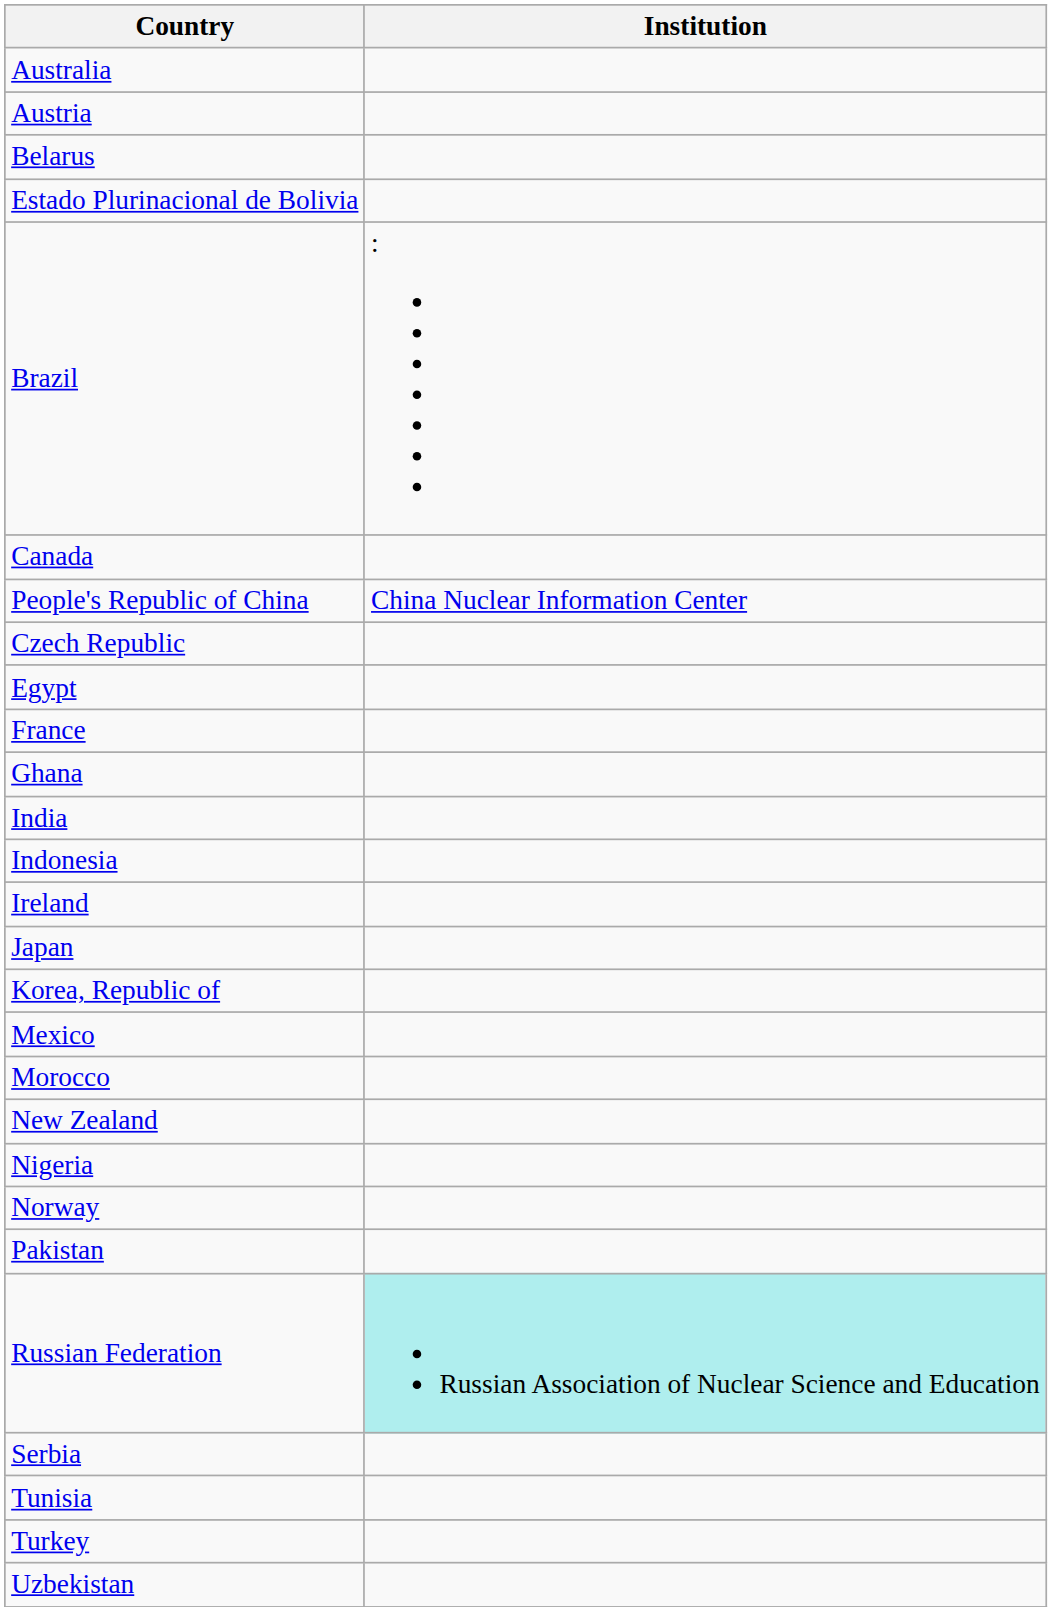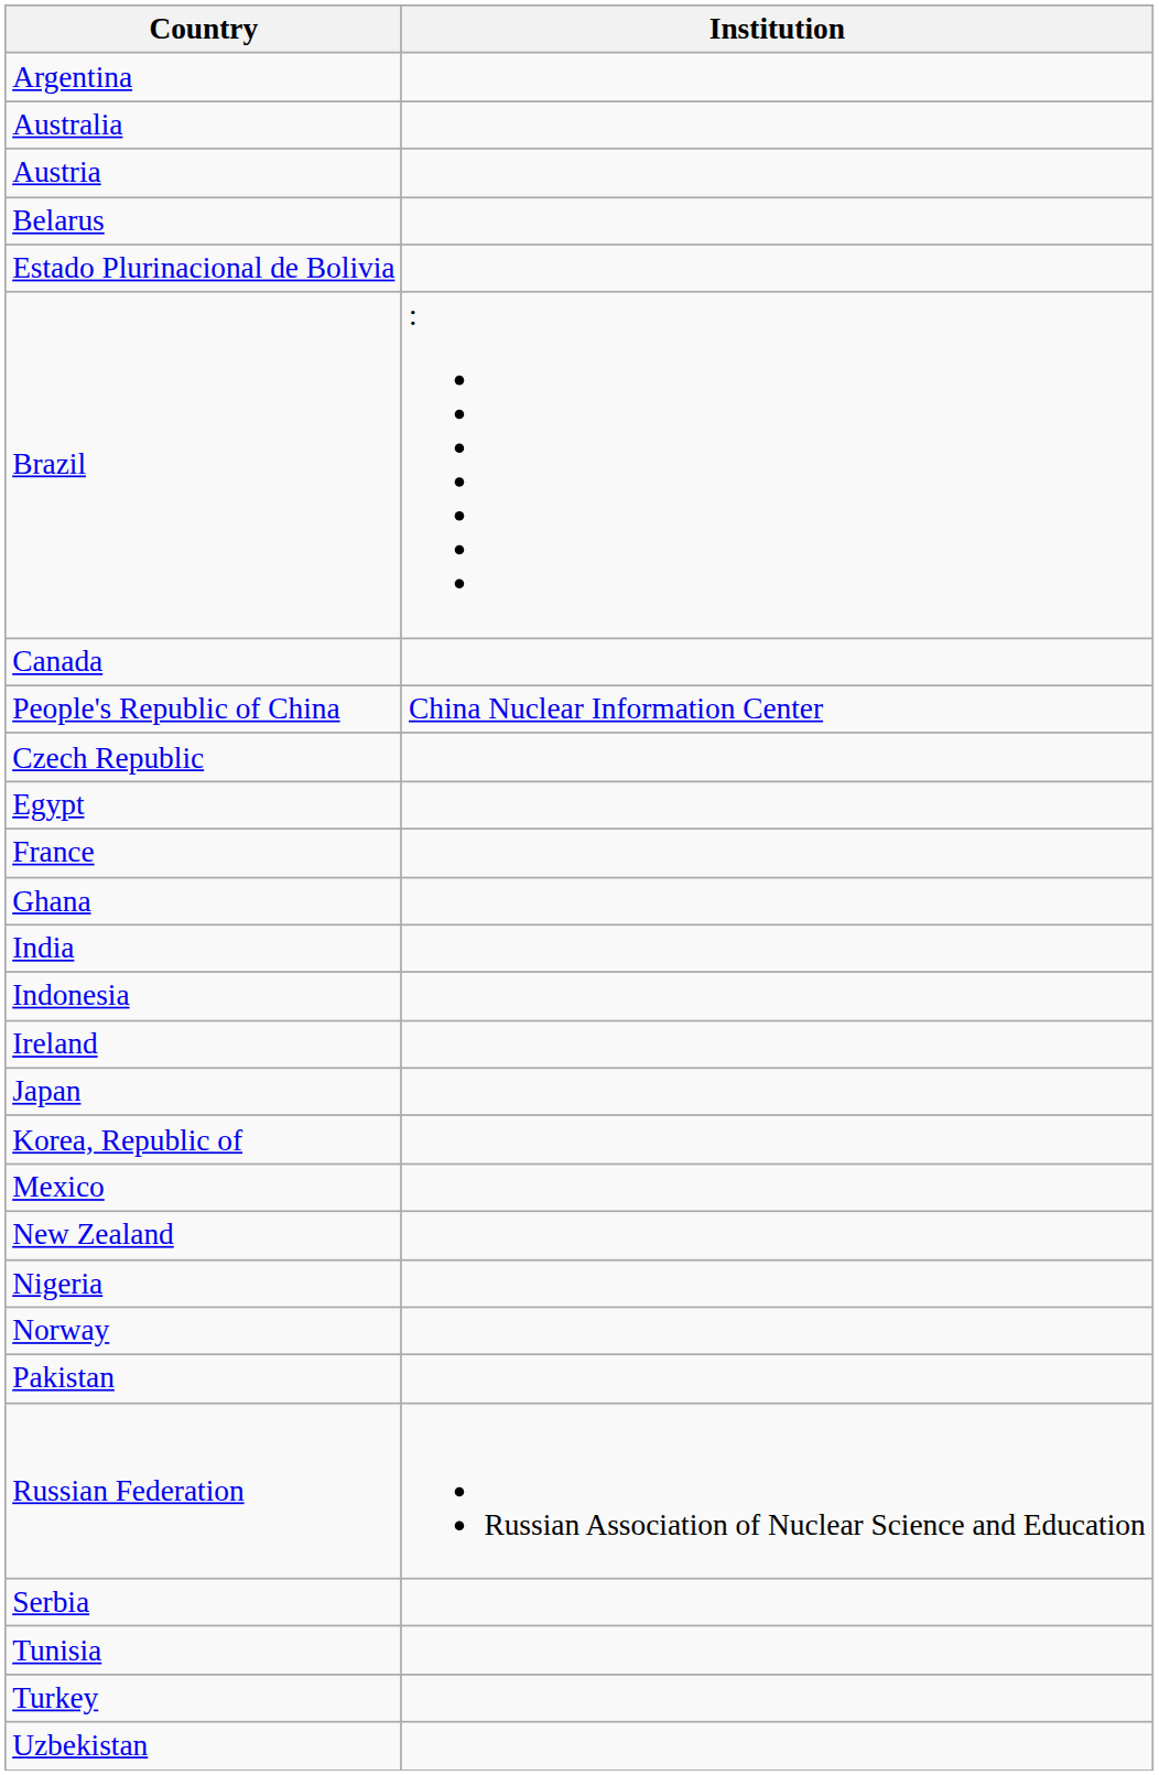+ row: Argentina
- row: Morocco
Russian Federation | Institution: paleturquoise background -> no background
